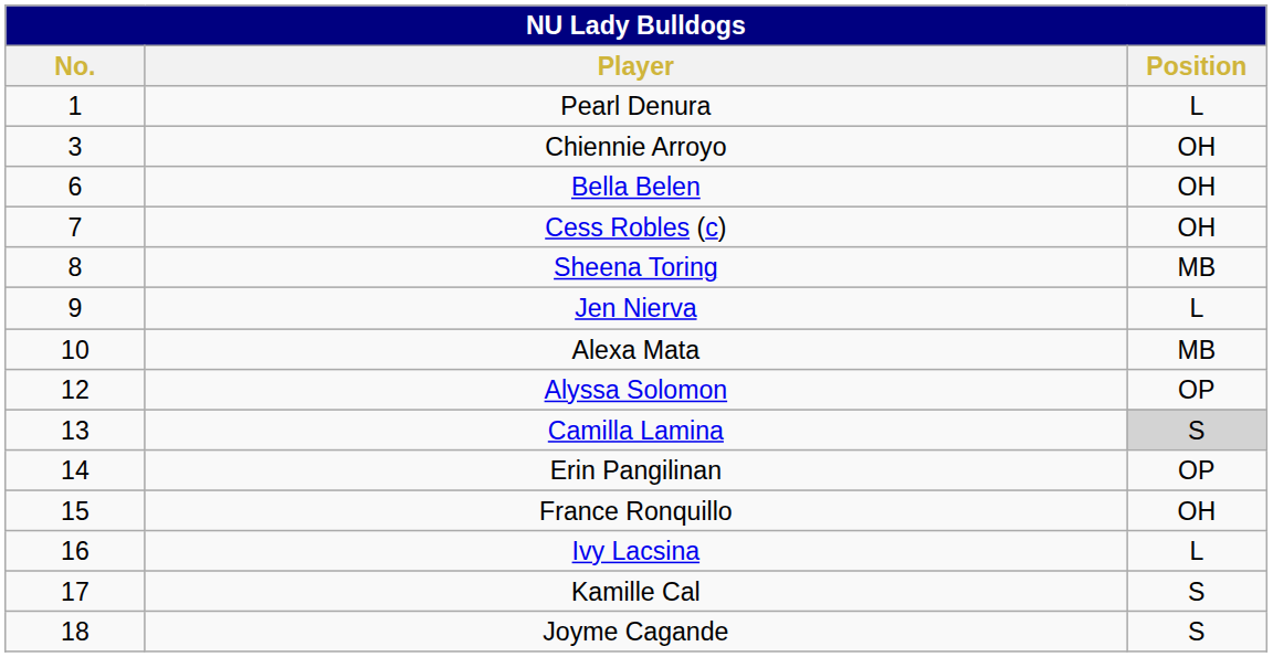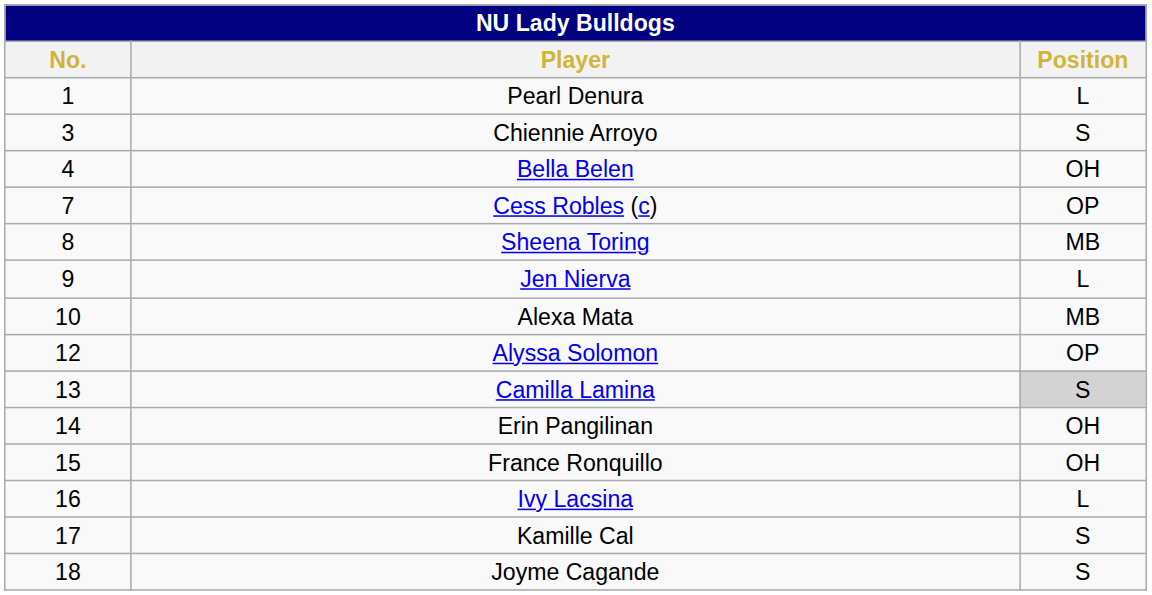Chiennie Arroyo | Position: OH -> S
Bella Belen | No.: 6 -> 4
Cess Robles (c) | Position: OH -> OP
Erin Pangilinan | Position: OP -> OH
